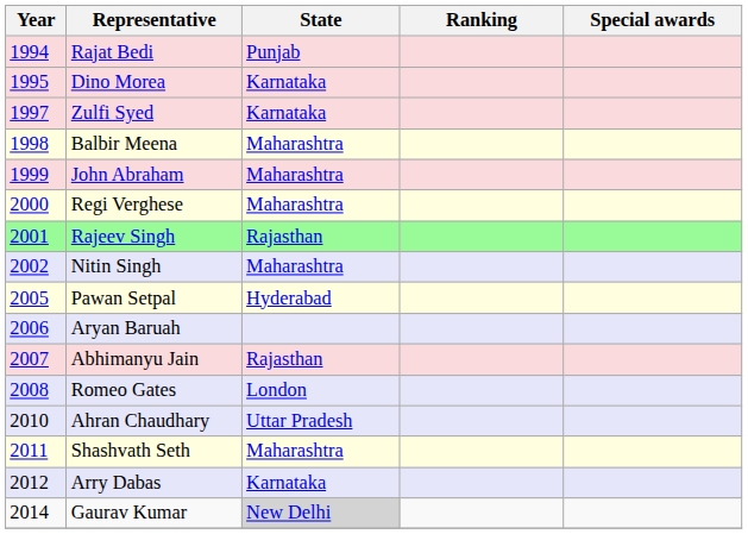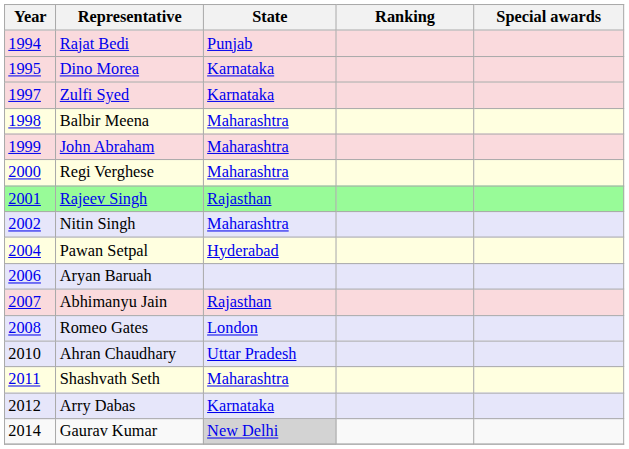Pawan Setpal | Year: 2005 -> 2004
